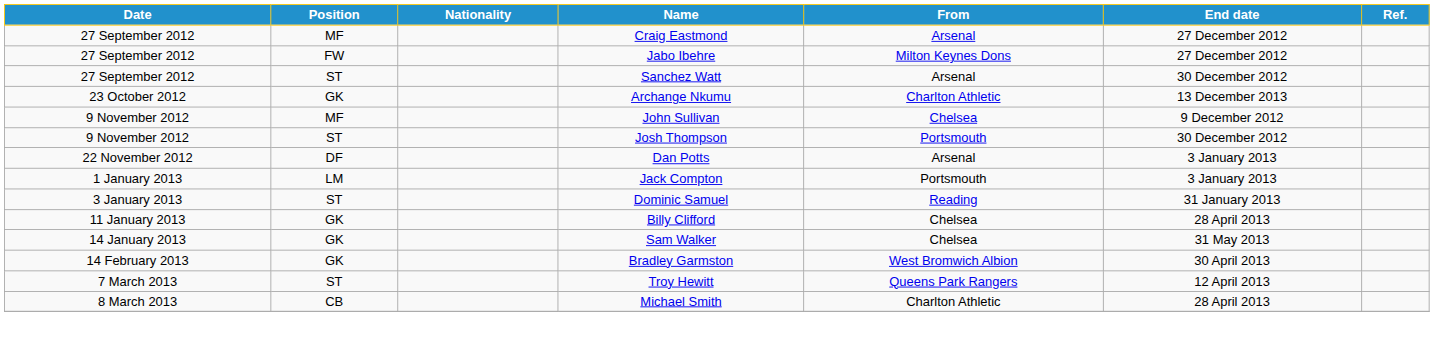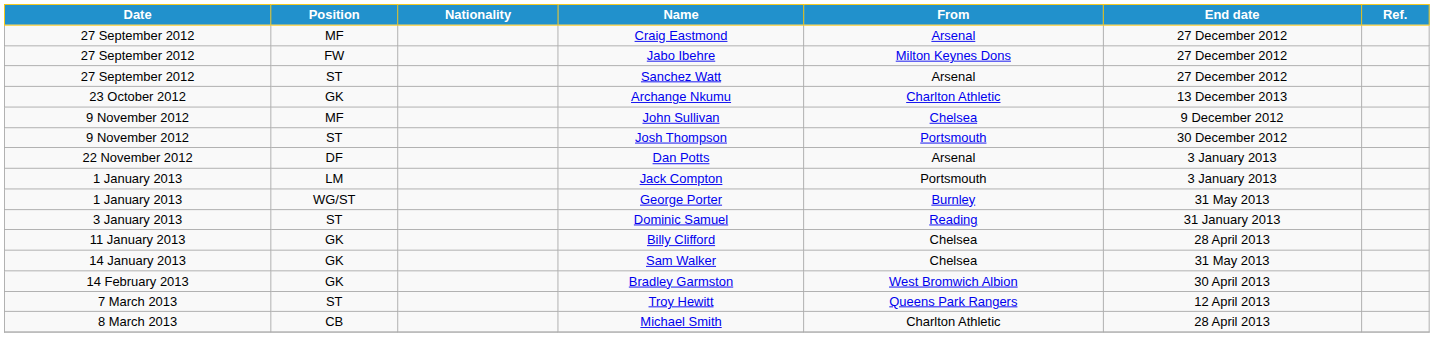Sanchez Watt | End date: 30 December 2012 -> 27 December 2012
+ row: 1 January 2013 | WG/ST | George Porter | Burnley | 31 May 2013
